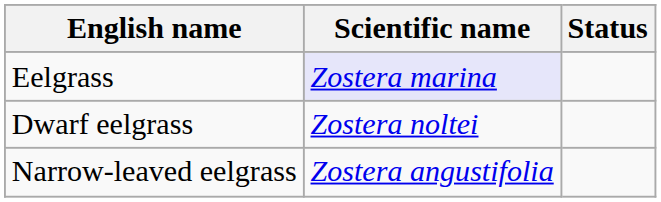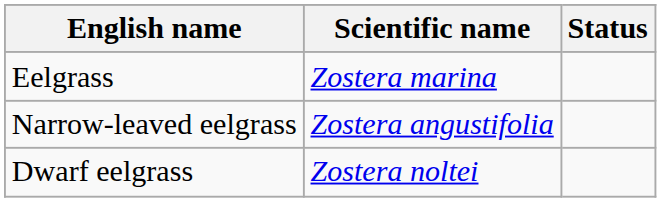Eelgrass | Scientific name: lavender background -> no background
rows swapped: Narrow-leaved eelgrass <-> Dwarf eelgrass
